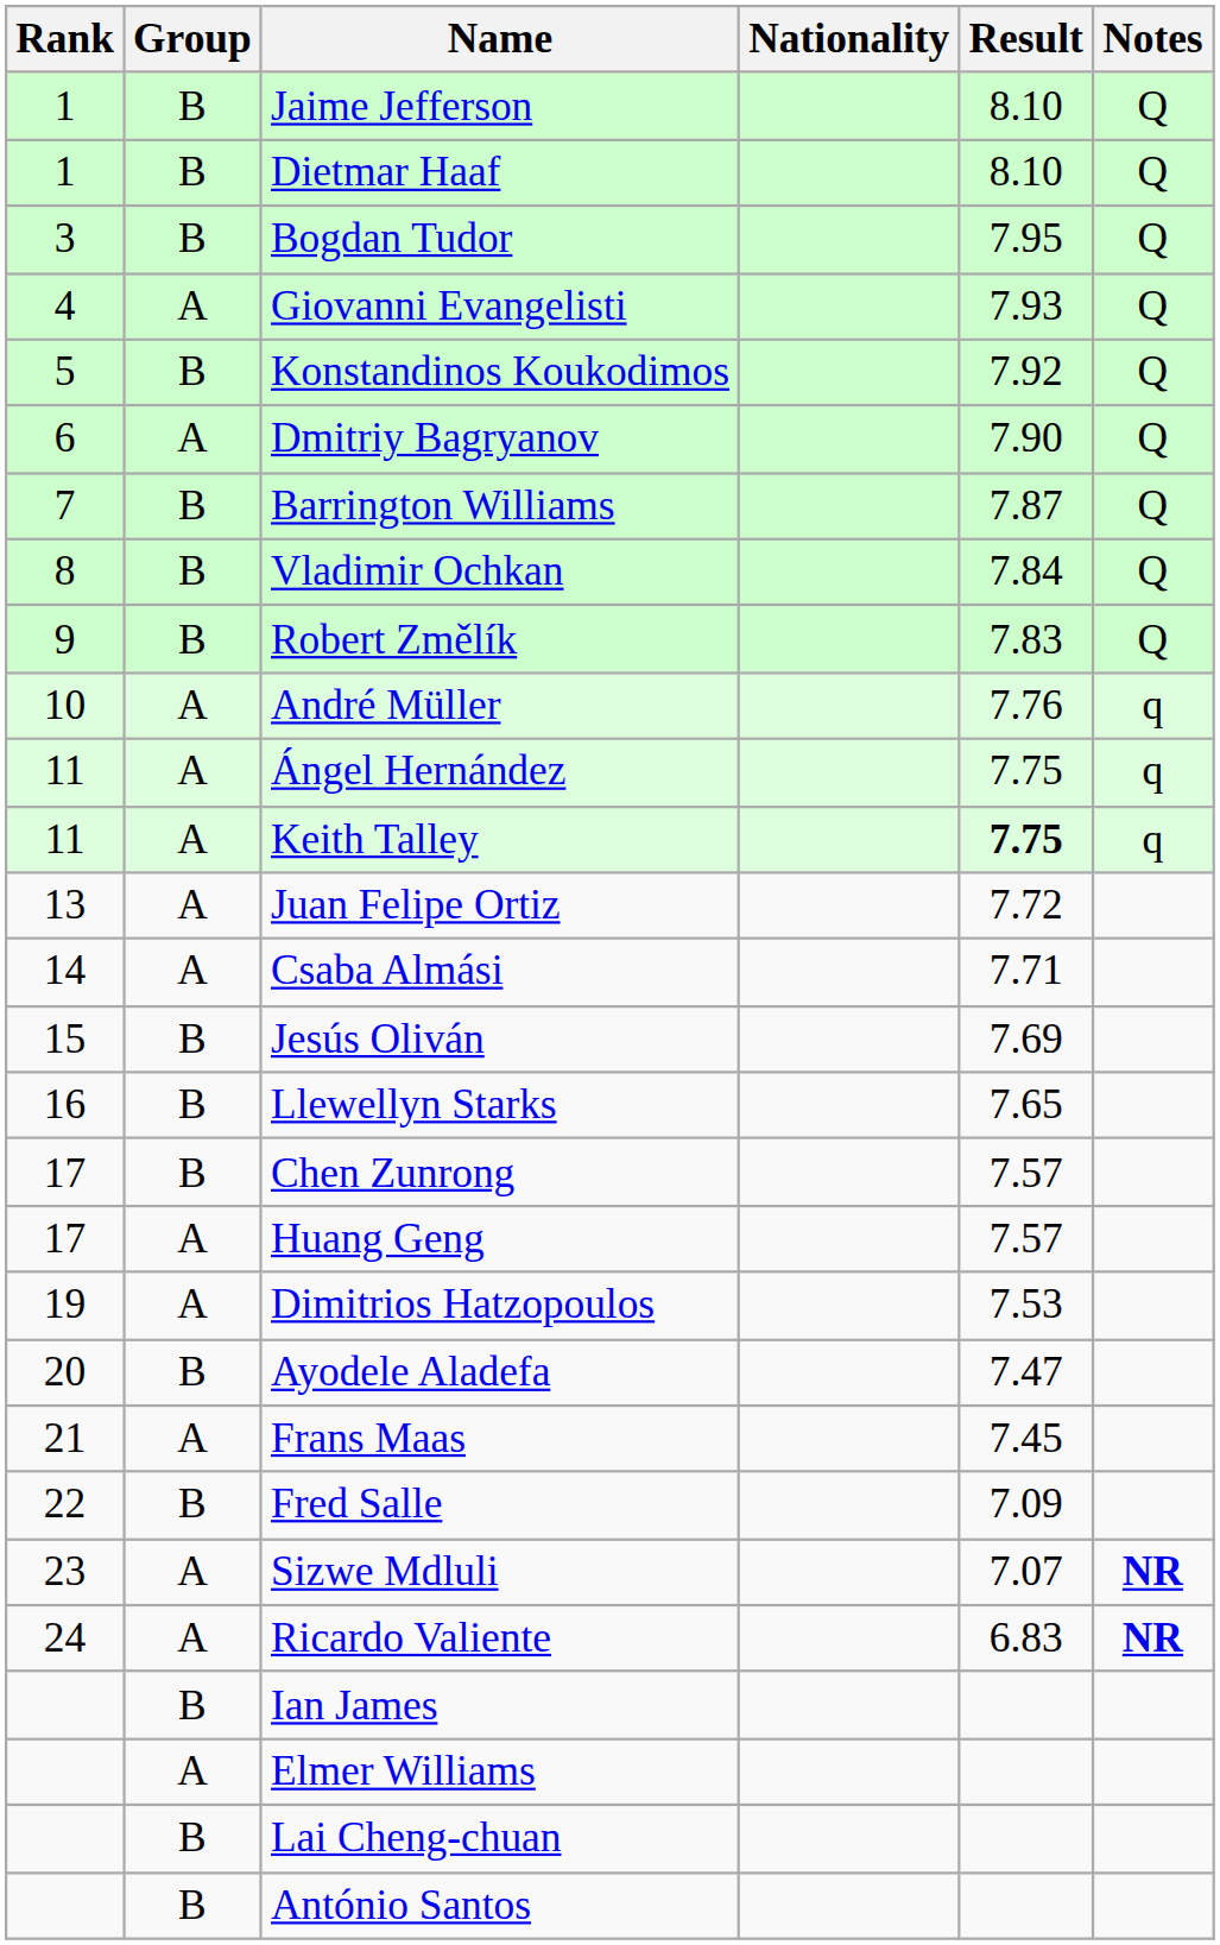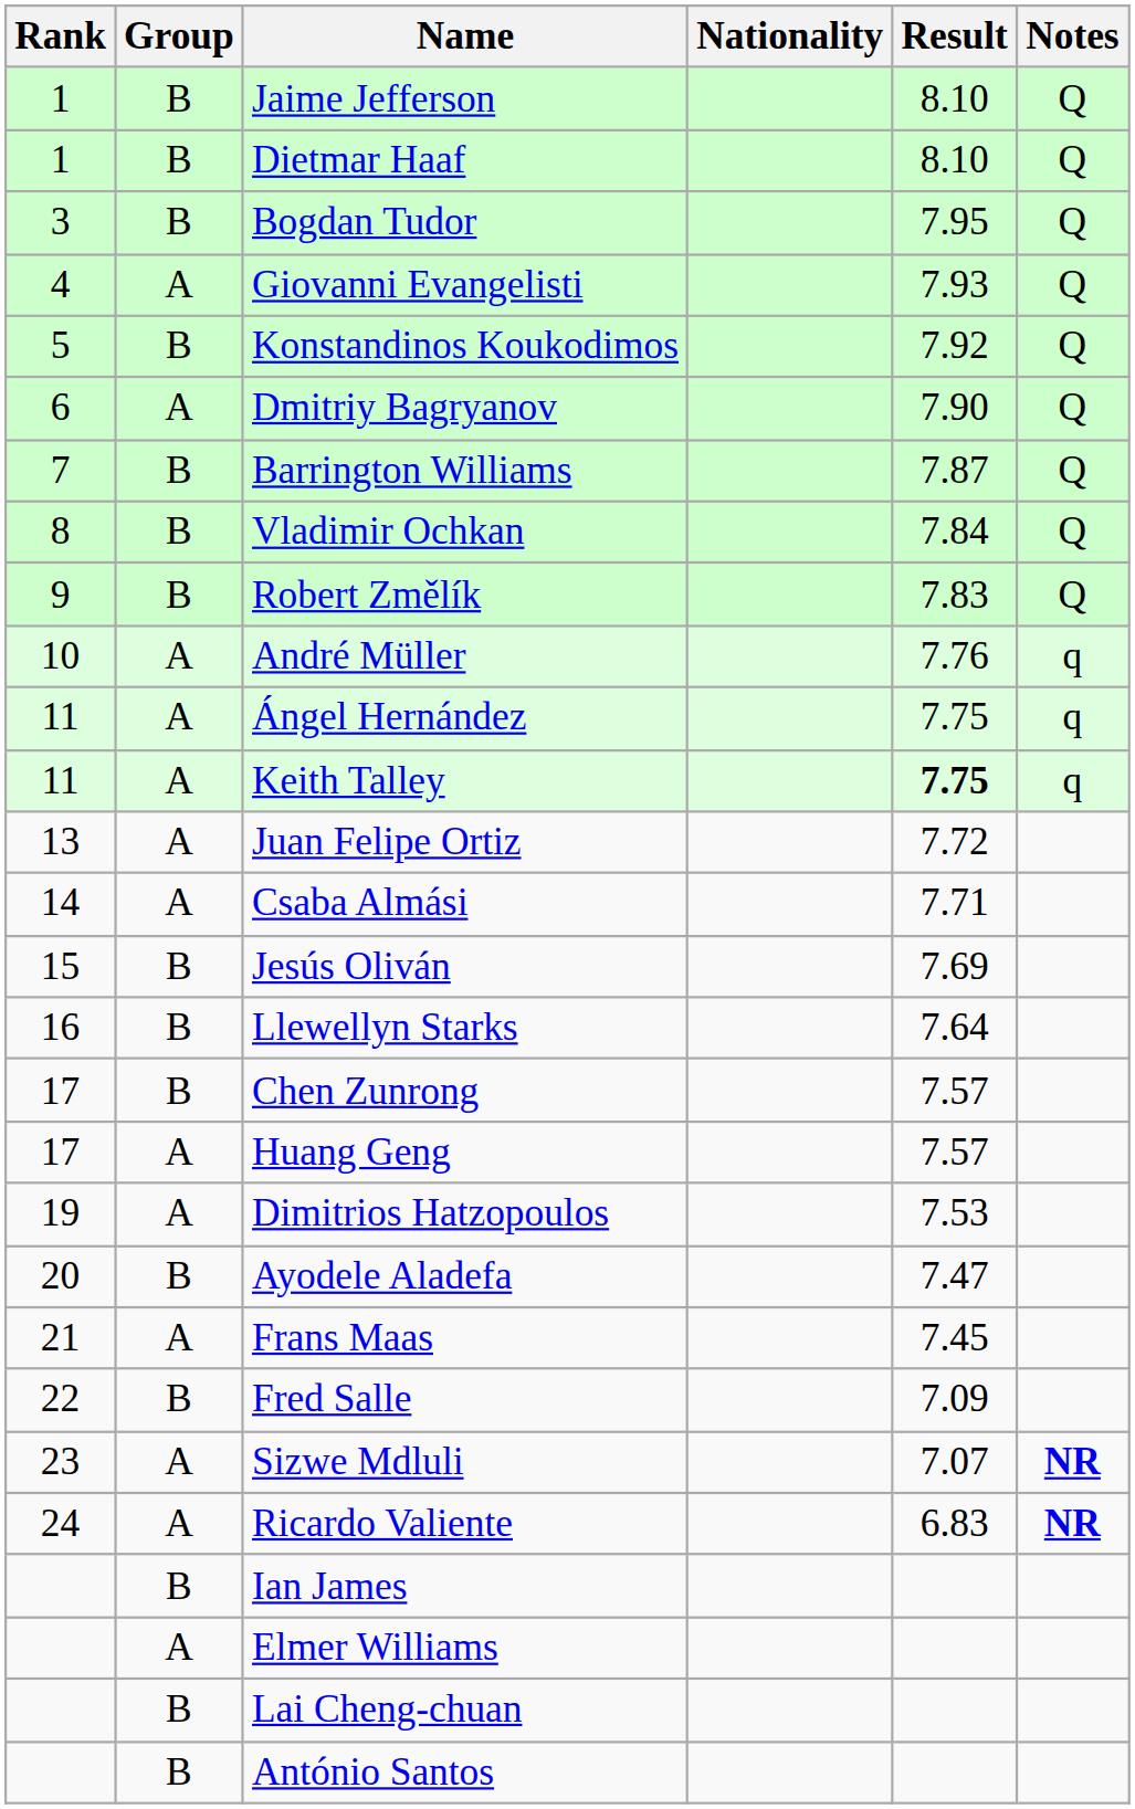Llewellyn Starks | Result: 7.65 -> 7.64
